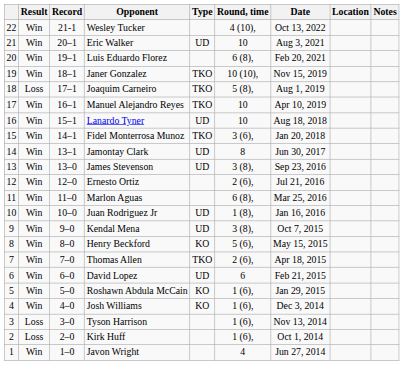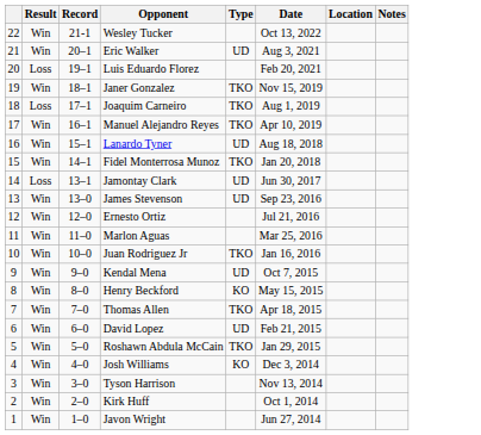- column: Round, time | 4 (10), | 10 | 6 (8), | 10 (10), | 5 (8), | 10 | 10 | 3 (6), | 8 | 3 (8), | 2 (6), | 6 (8), | 1 (8), | 3 (8), | 5 (6), | 2 (6), | 6 | 1 (6), | 1 (6), | 1 (6), | 1 (6), | 4
Luis Eduardo Florez | Result: Win -> Loss
Jamontay Clark | Result: Win -> Loss
Juan Rodriguez Jr | Type: UD -> TKO
Roshawn Abdula McCain | Type: KO -> TKO
Tyson Harrison | Result: Loss -> Win
Kirk Huff | Result: Loss -> Win
